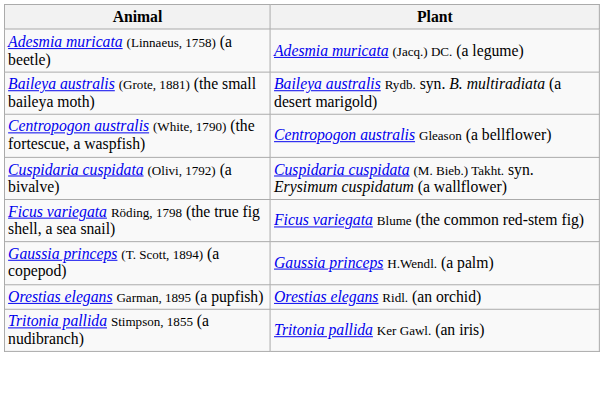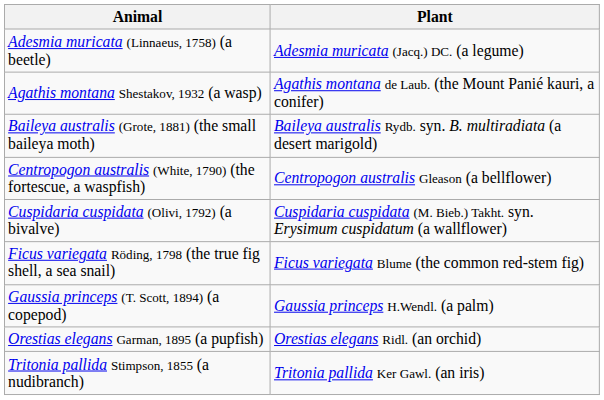+ row: Agathis montana Shestakov, 1932 (a wasp) | Agathis montana de Laub. (the Mount Panié kauri, a conifer)
